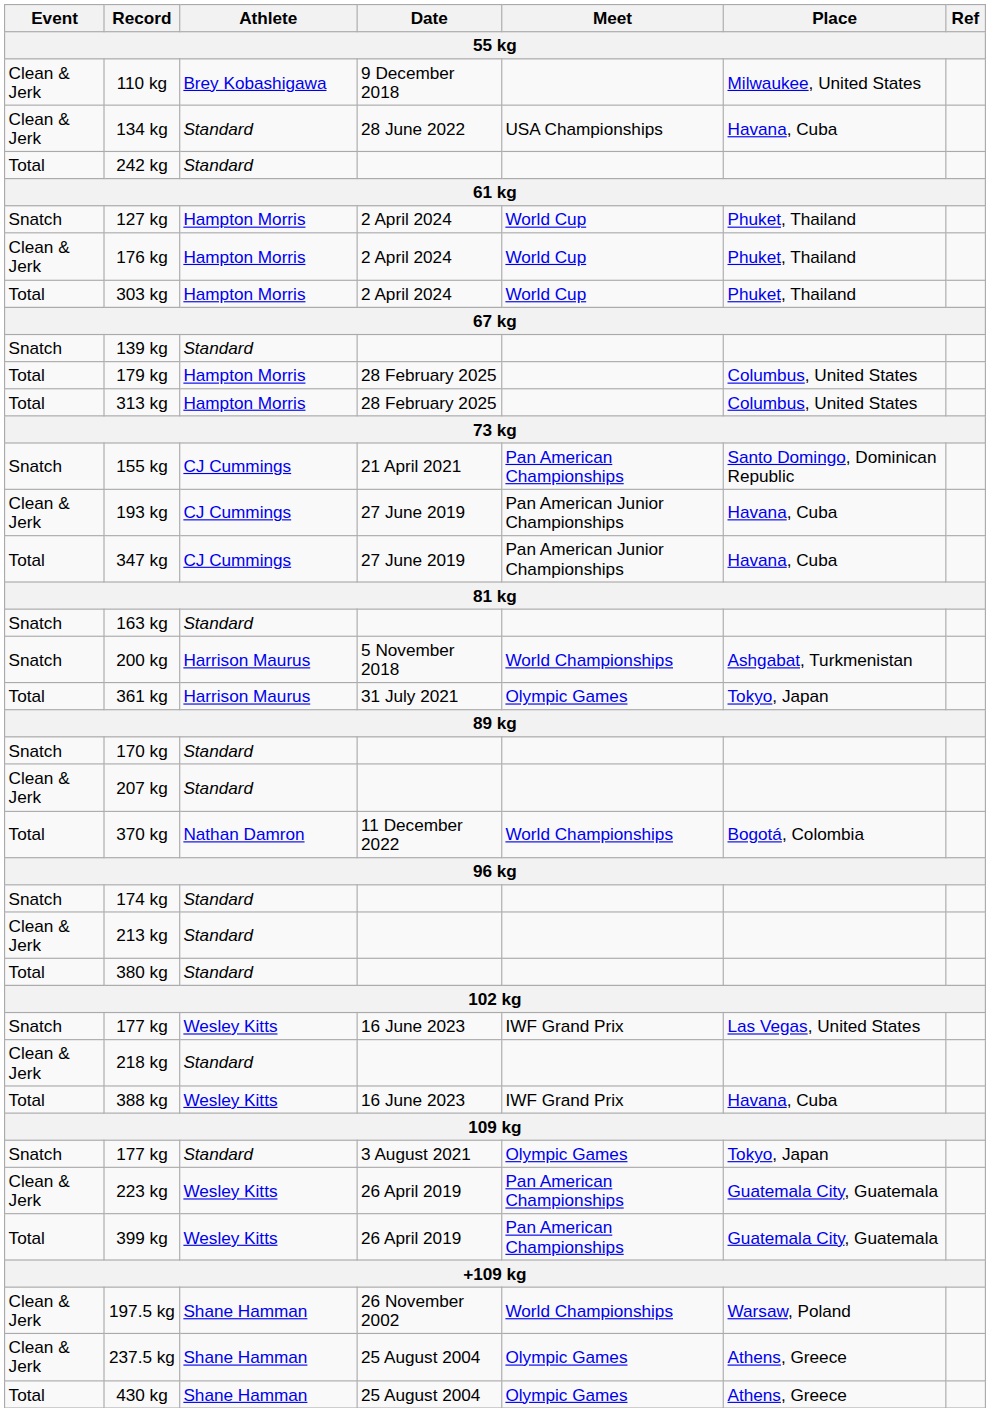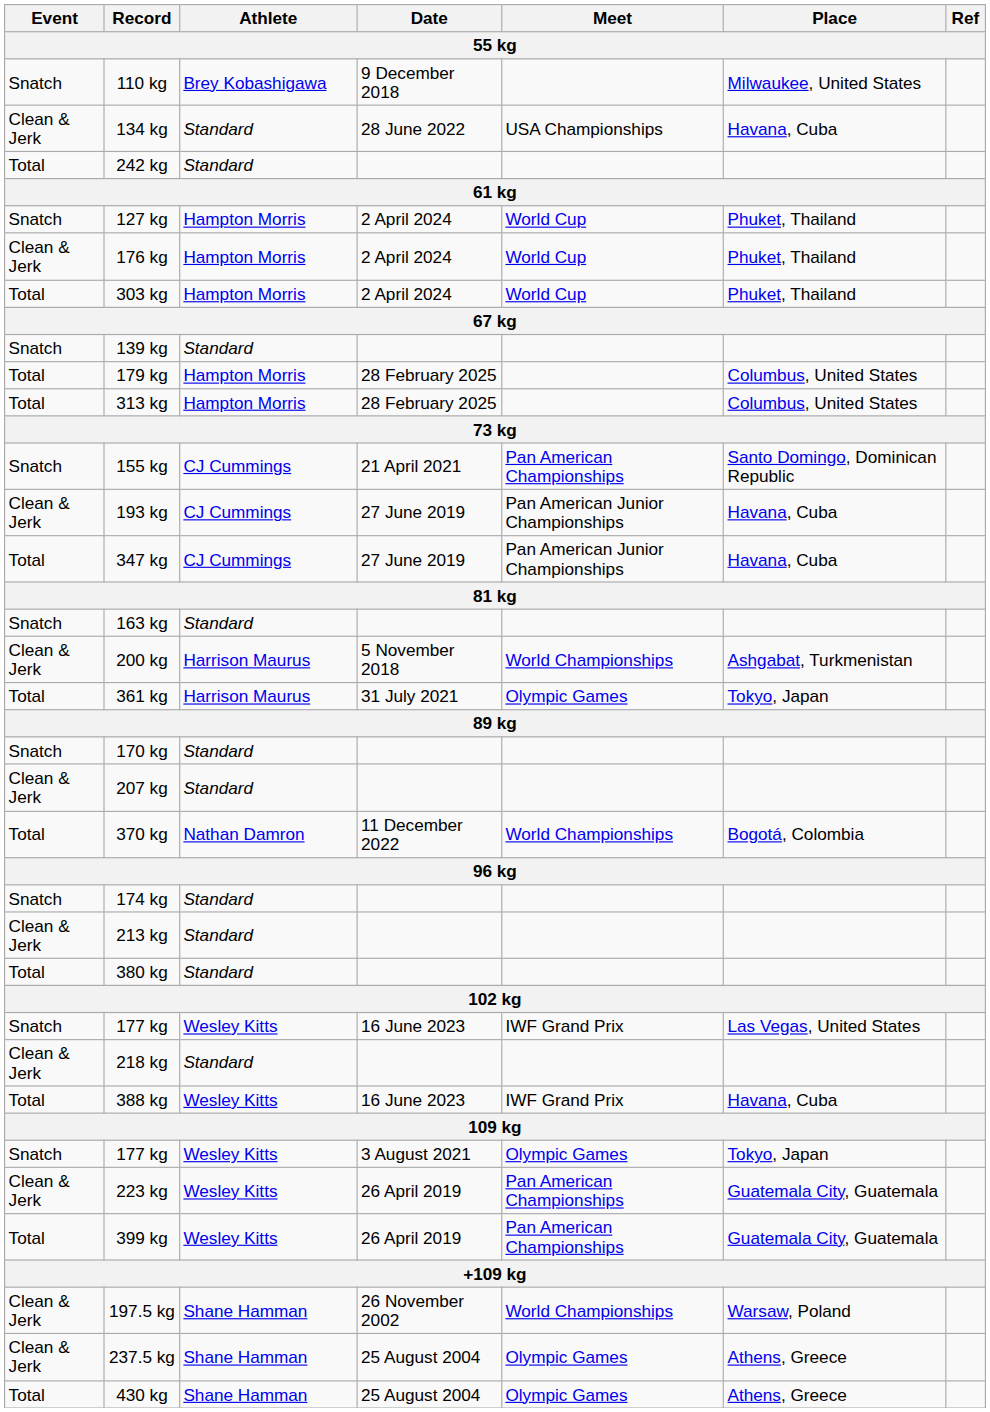110 kg | Event: Clean & Jerk -> Snatch
200 kg | Event: Snatch -> Clean & Jerk
177 kg / 3 August 2021 | Athlete: Standard -> Wesley Kitts
